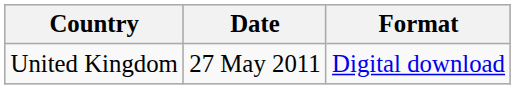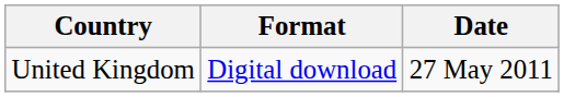columns swapped: Date <-> Format
